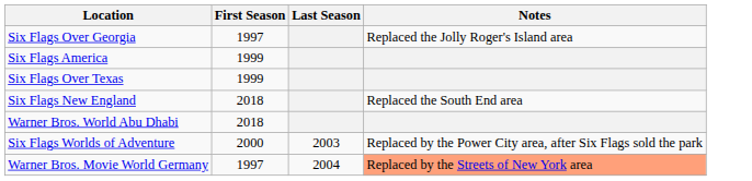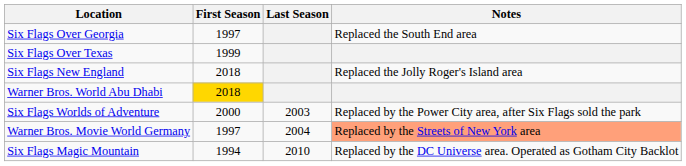Six Flags Over Georgia | Notes: Replaced the Jolly Roger's Island area -> Replaced the South End area
- row: Six Flags America | 1999
Six Flags New England | Notes: Replaced the South End area -> Replaced the Jolly Roger's Island area
Warner Bros. World Abu Dhabi | First Season: no background -> gold background
+ row: Six Flags Magic Mountain | 1994 | 2010 | Replaced by the DC Universe area. Operated as Gotham City Backlot
